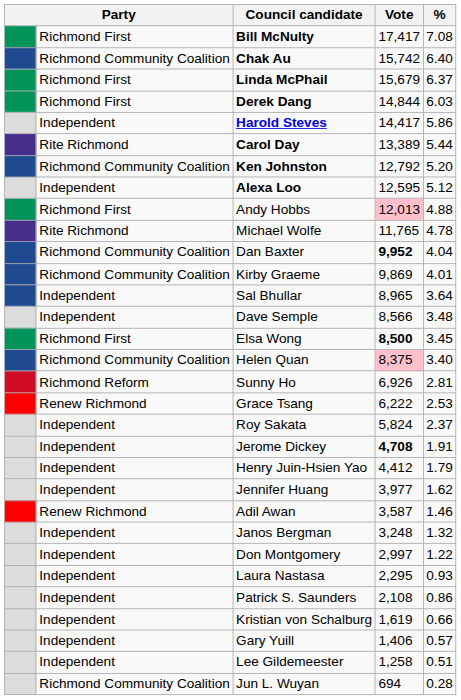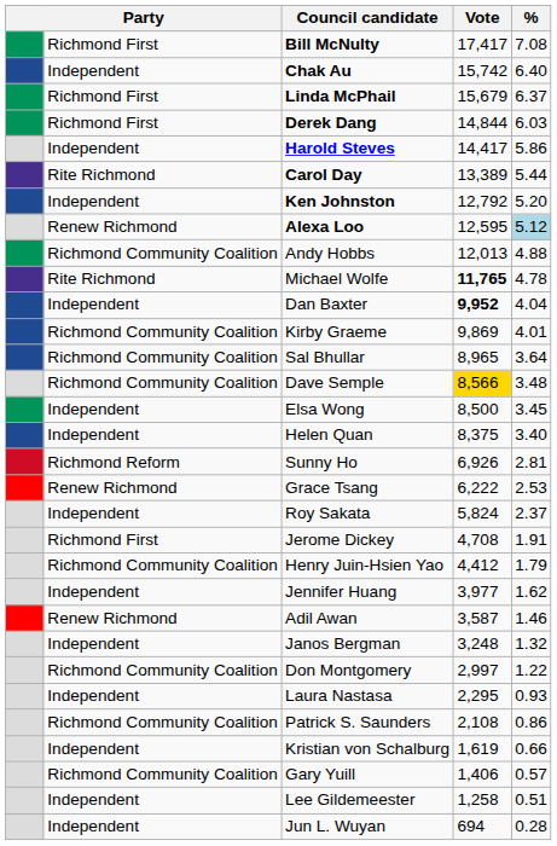Chak Au | column 2: Richmond Community Coalition -> Independent
Ken Johnston | column 2: Richmond Community Coalition -> Independent
Alexa Loo | column 2: Independent -> Renew Richmond
Alexa Loo | %: no background -> lightblue background
Andy Hobbs | column 2: Richmond First -> Richmond Community Coalition
Andy Hobbs | Vote: pink background -> no background
Michael Wolfe | Vote: normal -> bold
Dan Baxter | column 2: Richmond Community Coalition -> Independent
Sal Bhullar | column 2: Independent -> Richmond Community Coalition
Dave Semple | column 2: Independent -> Richmond Community Coalition
Dave Semple | Vote: no background -> gold background
Elsa Wong | column 2: Richmond First -> Independent
Elsa Wong | Vote: bold -> normal
Helen Quan | column 2: Richmond Community Coalition -> Independent
Helen Quan | Vote: pink background -> no background
Jerome Dickey | column 2: Independent -> Richmond First
Jerome Dickey | Vote: bold -> normal
Henry Juin-Hsien Yao | column 2: Independent -> Richmond Community Coalition
Don Montgomery | column 2: Independent -> Richmond Community Coalition
Patrick S. Saunders | column 2: Independent -> Richmond Community Coalition
Gary Yuill | column 2: Independent -> Richmond Community Coalition
Jun L. Wuyan | column 2: Richmond Community Coalition -> Independent
